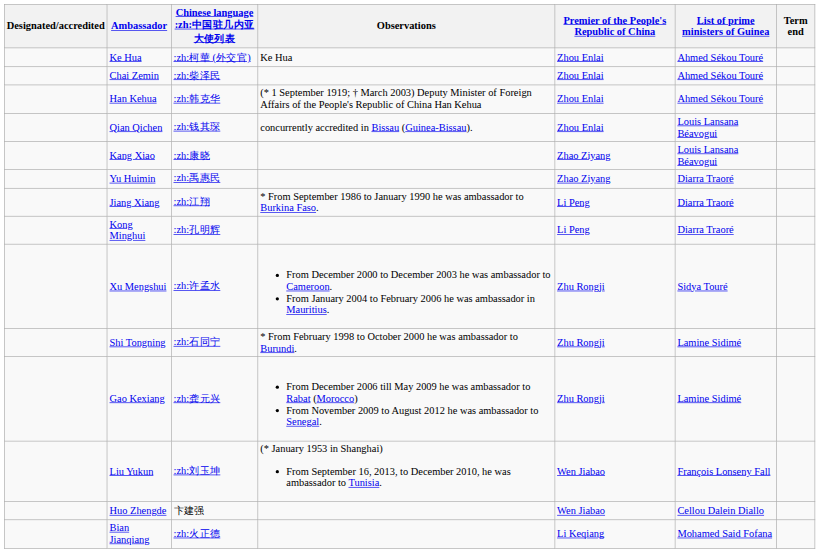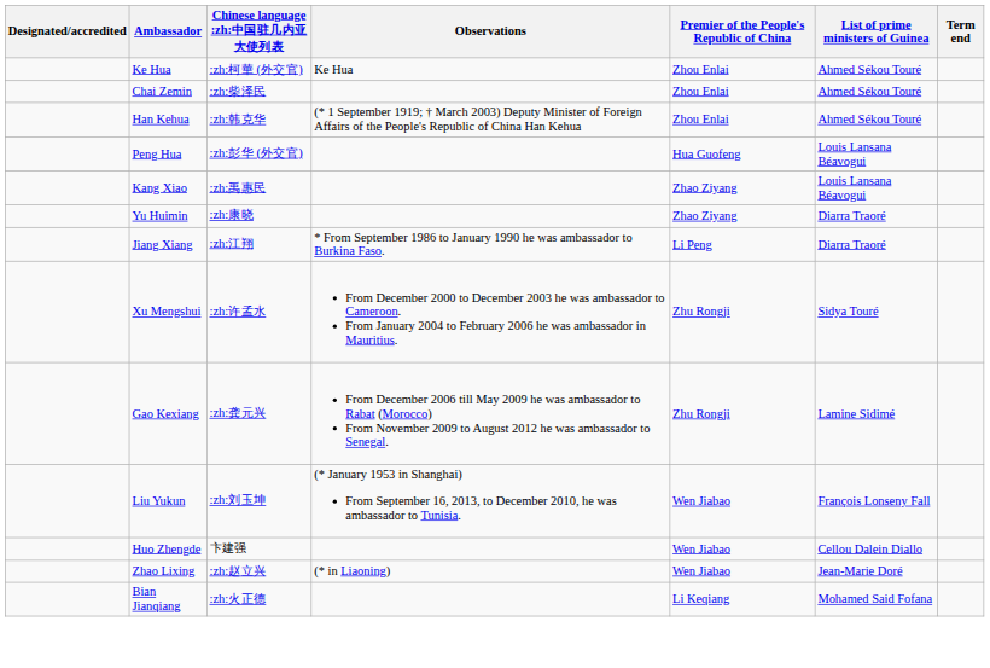- row: Qian Qichen | :zh:钱其琛 | concurrently accredited in Bissau (Guinea-Bissau). | Zhou Enlai | Louis Lansana Béavogui
+ row: Peng Hua | :zh:彭华 (外交官) | Hua Guofeng | Louis Lansana Béavogui
Kang Xiao | Chinese language :zh:中国驻几内亚大使列表: :zh:康晓 -> :zh:禹惠民
Yu Huimin | Chinese language :zh:中国驻几内亚大使列表: :zh:禹惠民 -> :zh:康晓
- row: Kong Minghui | :zh:孔明辉 | Li Peng | Diarra Traoré
- row: Shi Tongning | :zh:石同宁 | * From February 1998 to October 2000 he was ambassador to Burundi. | Zhu Rongji | Lamine Sidimé
+ row: Zhao Lixing | :zh:赵立兴 | (* in Liaoning) | Wen Jiabao | Jean-Marie Doré
